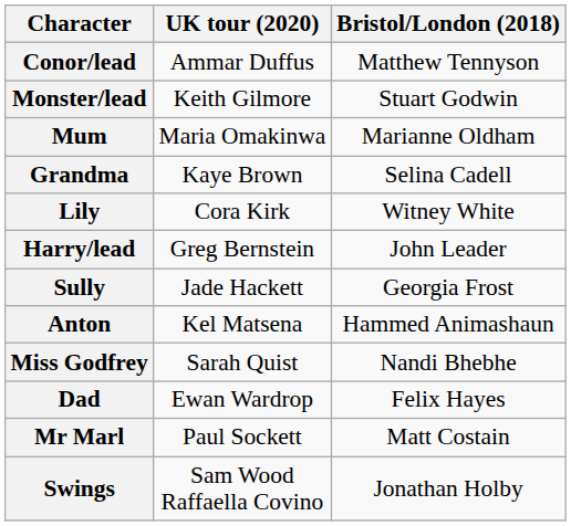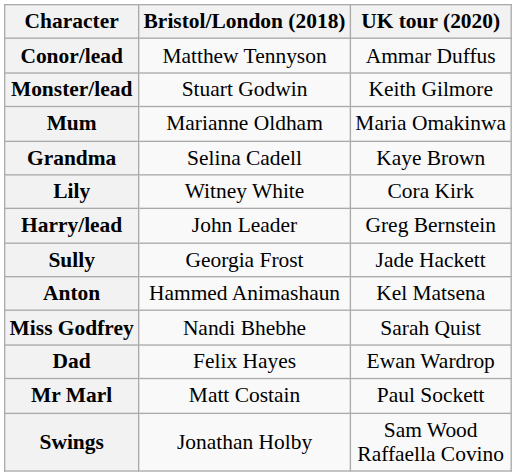columns swapped: Bristol/London (2018) <-> UK tour (2020)
